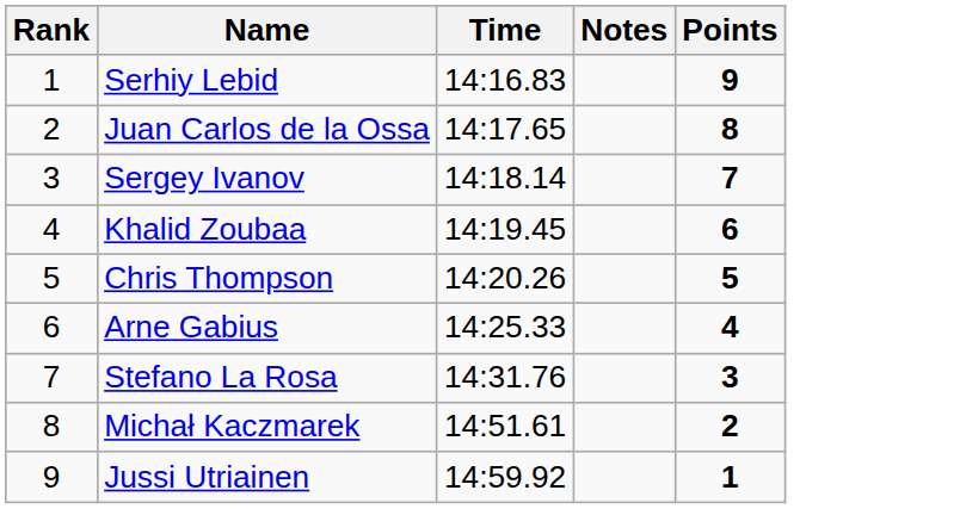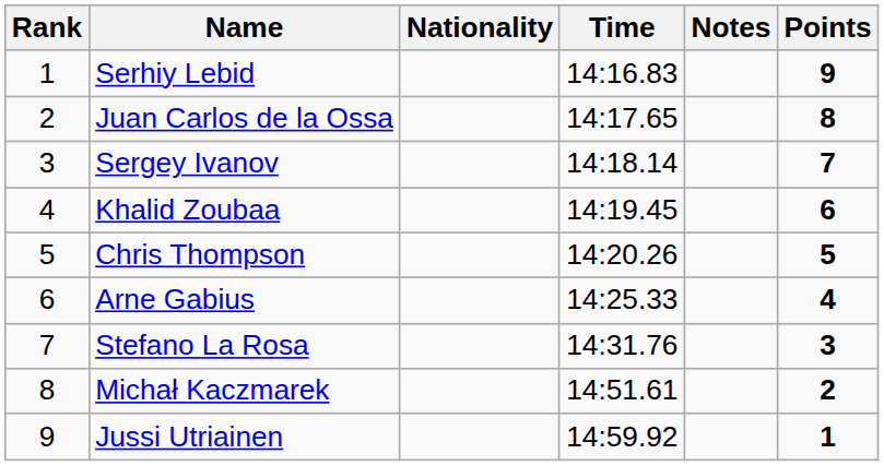+ column: Nationality
